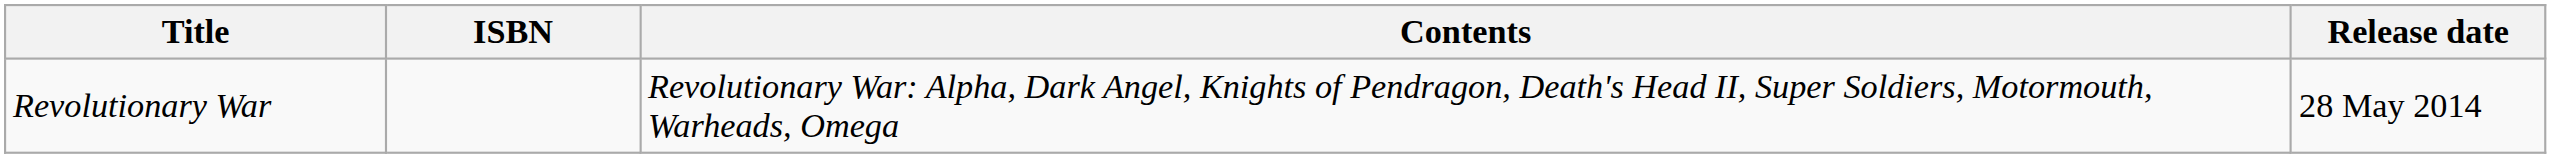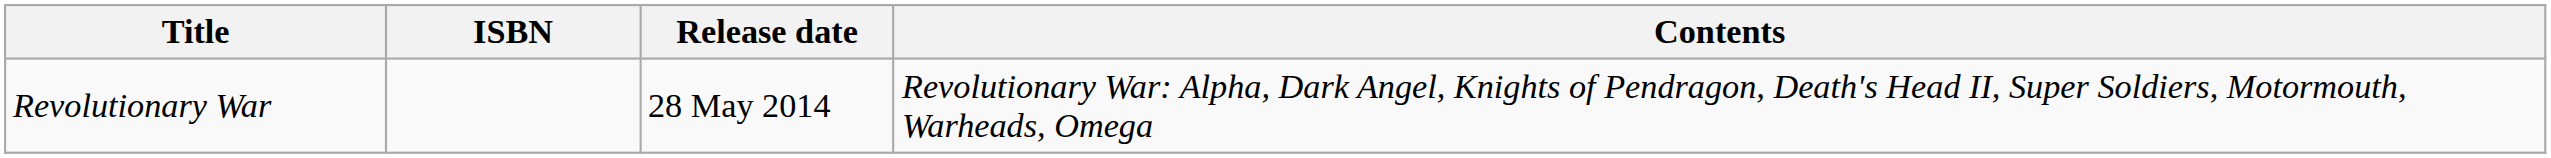columns swapped: Release date <-> Contents
